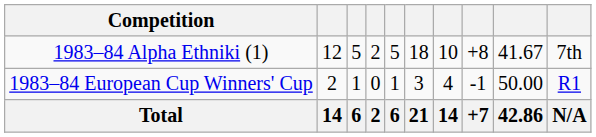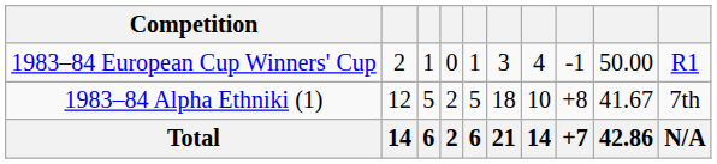rows swapped: 1983–84 Alpha Ethniki (1) <-> 1983–84 European Cup Winners' Cup
